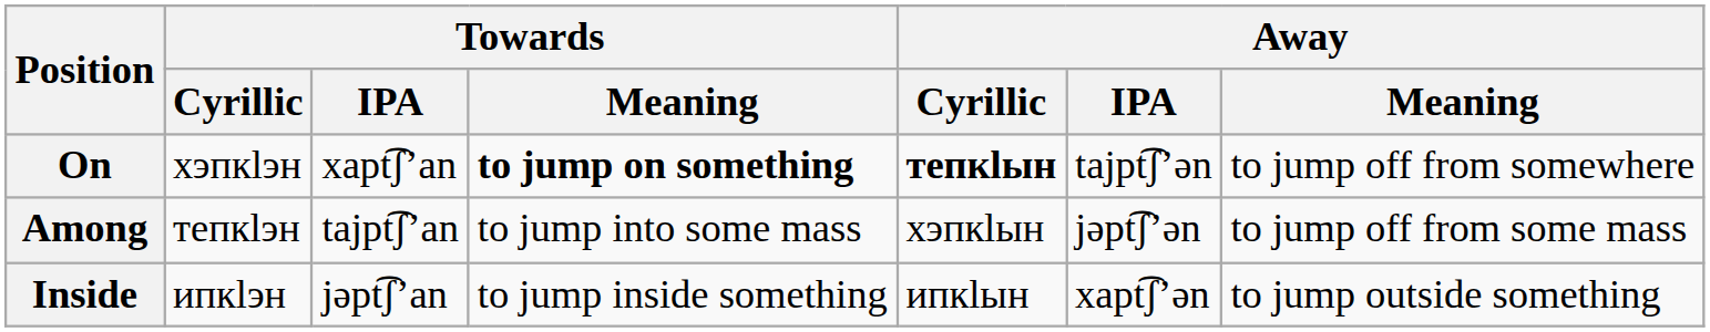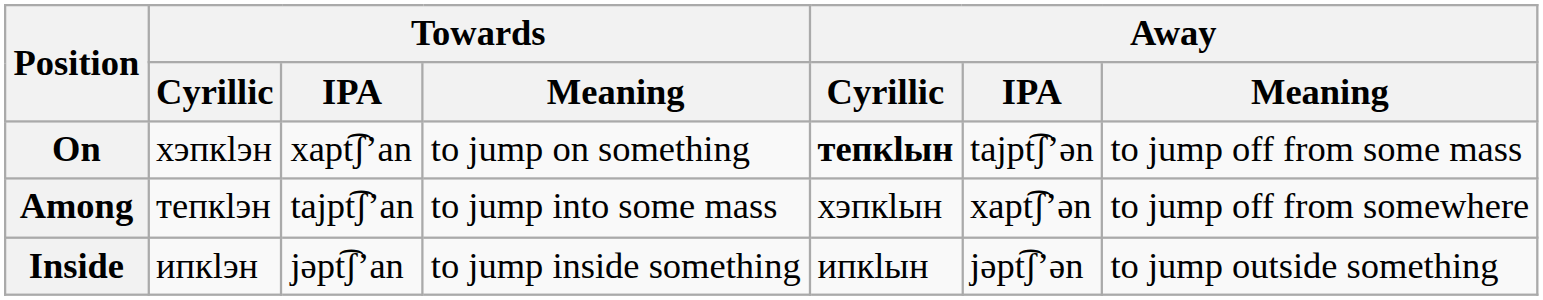On | Towards / Meaning: bold -> normal
On | Away / Meaning: to jump off from somewhere -> to jump off from some mass
Among | Away / IPA: jəpt͡ʃʼən -> xapt͡ʃʼən
Among | Away / Meaning: to jump off from some mass -> to jump off from somewhere
Inside | Away / IPA: xapt͡ʃʼən -> jəpt͡ʃʼən
